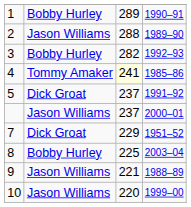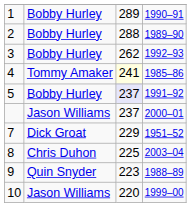2 | column 2: Jason Williams -> Bobby Hurley
3 | column 3: 282 -> 262
5 | column 2: Dick Groat -> Bobby Hurley
5 | column 3: no background -> lavender background
8 | column 2: Bobby Hurley -> Chris Duhon
9 | column 2: Jason Williams -> Quin Snyder
9 | column 3: 221 -> 223
